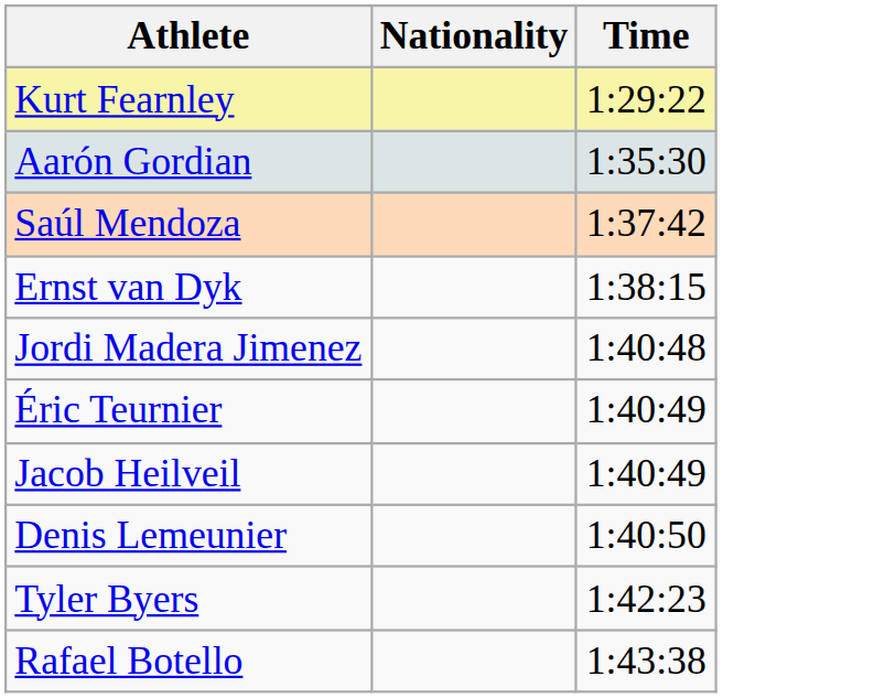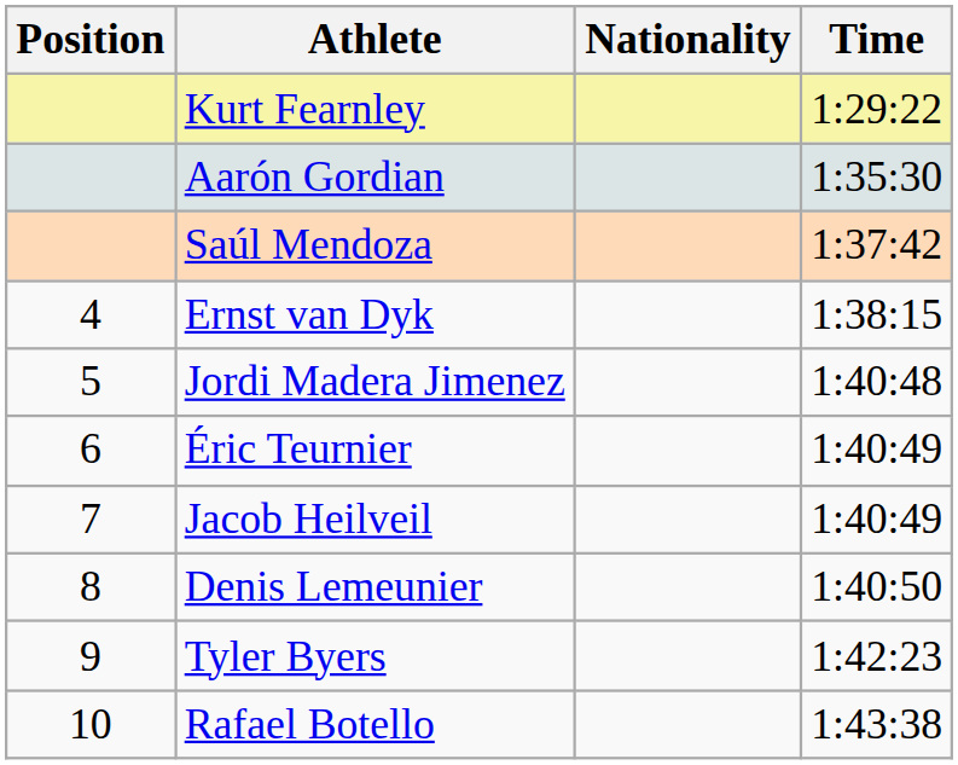+ column: Position | 4 | 5 | 6 | 7 | 8 | 9 | 10
